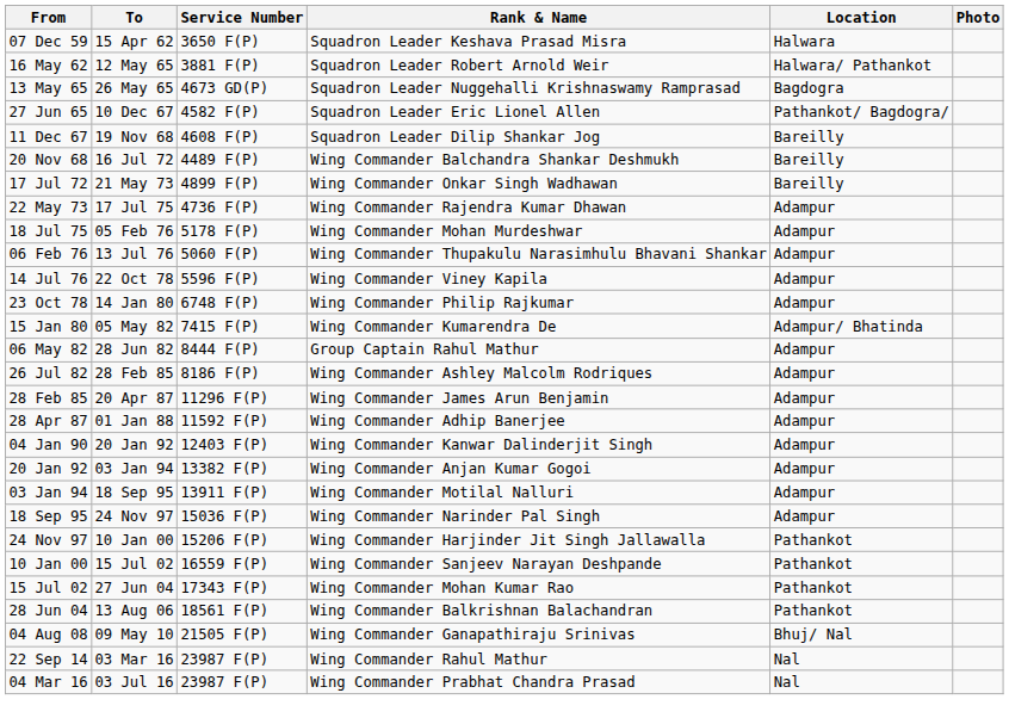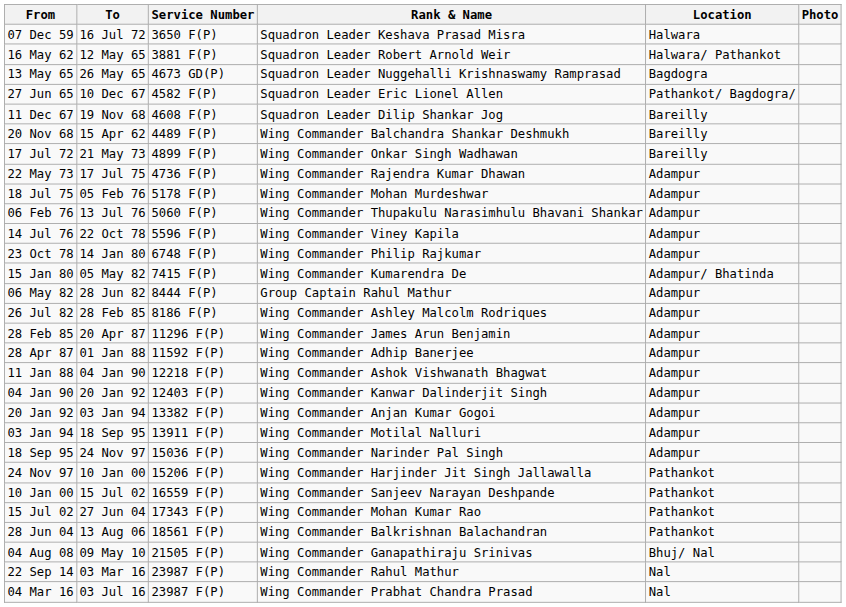07 Dec 59 | To: 15 Apr 62 -> 16 Jul 72
20 Nov 68 | To: 16 Jul 72 -> 15 Apr 62
+ row: 11 Jan 88 | 04 Jan 90 | 12218 F(P) | Wing Commander Ashok Vishwanath Bhagwat | Adampur
